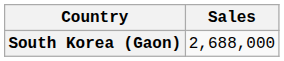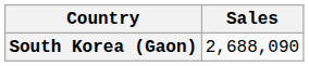South Korea (Gaon) | Sales: 2,688,000 -> 2,688,090
